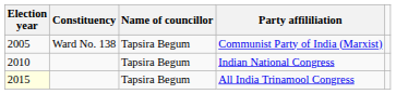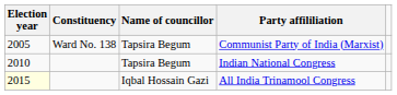All India Trinamool Congress | Name of councillor: Tapsira Begum -> Iqbal Hossain Gazi
